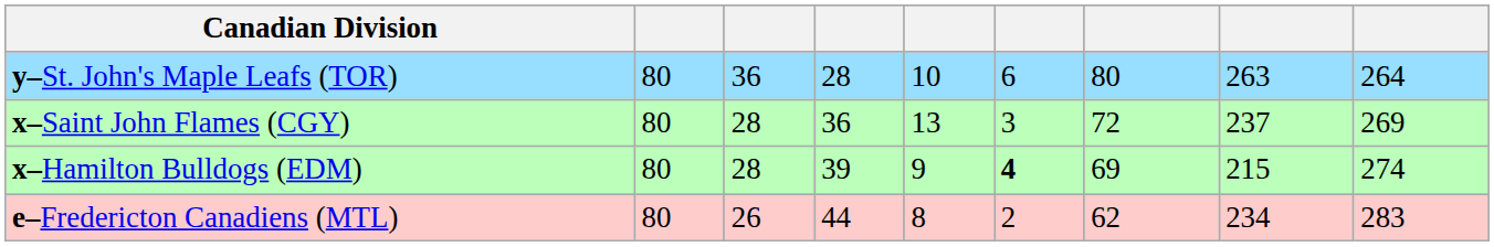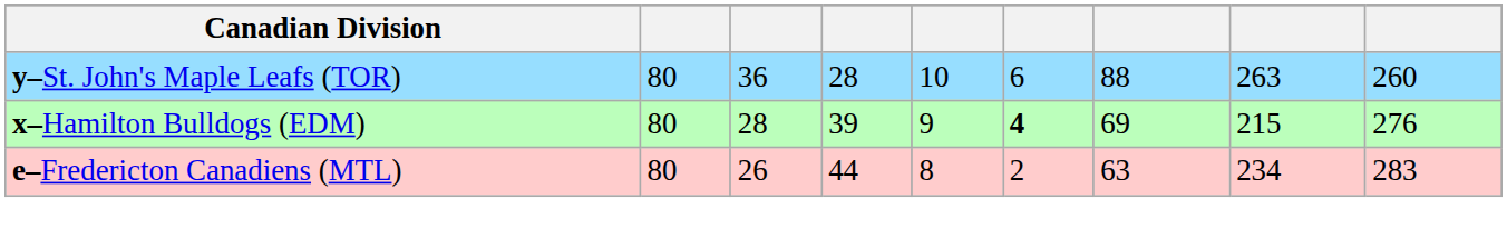y–St. John's Maple Leafs (TOR) | column 7: 80 -> 88
y–St. John's Maple Leafs (TOR) | column 9: 264 -> 260
- row: x–Saint John Flames (CGY) | 80 | 28 | 36 | 13 | 3 | 72 | 237 | 269
x–Hamilton Bulldogs (EDM) | column 9: 274 -> 276
e–Fredericton Canadiens (MTL) | column 7: 62 -> 63
